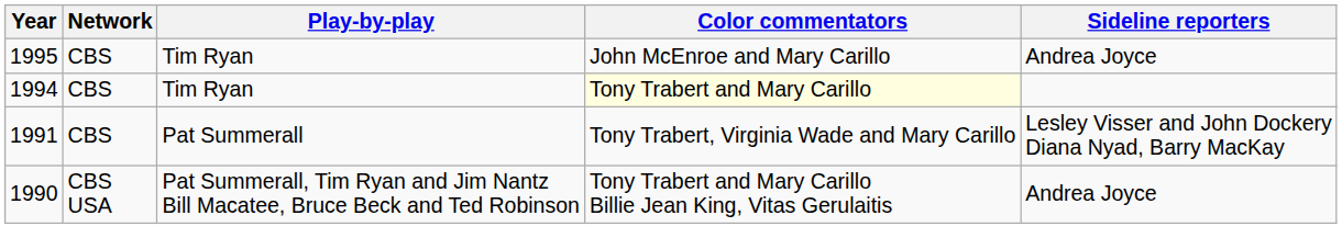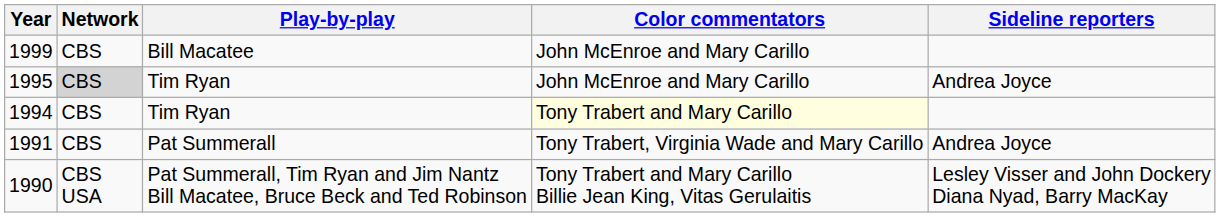+ row: 1999 | CBS | Bill Macatee | John McEnroe and Mary Carillo
1995 | Network: no background -> lightgrey background
1991 | Sideline reporters: Lesley Visser and John Dockery Diana Nyad, Barry MacKay -> Andrea Joyce
1990 | Sideline reporters: Andrea Joyce -> Lesley Visser and John Dockery Diana Nyad, Barry MacKay
